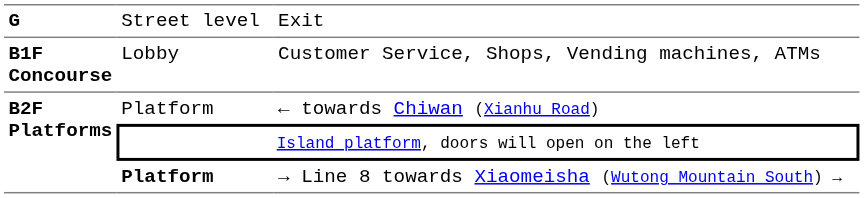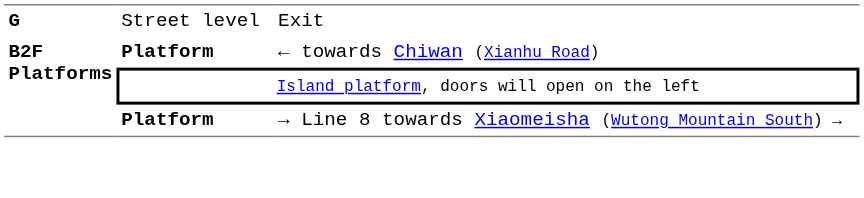- row: B1F Concourse | Lobby | Customer Service, Shops, Vending machines, ATMs
← towards Chiwan (Xianhu Road) | column 2: normal -> bold
